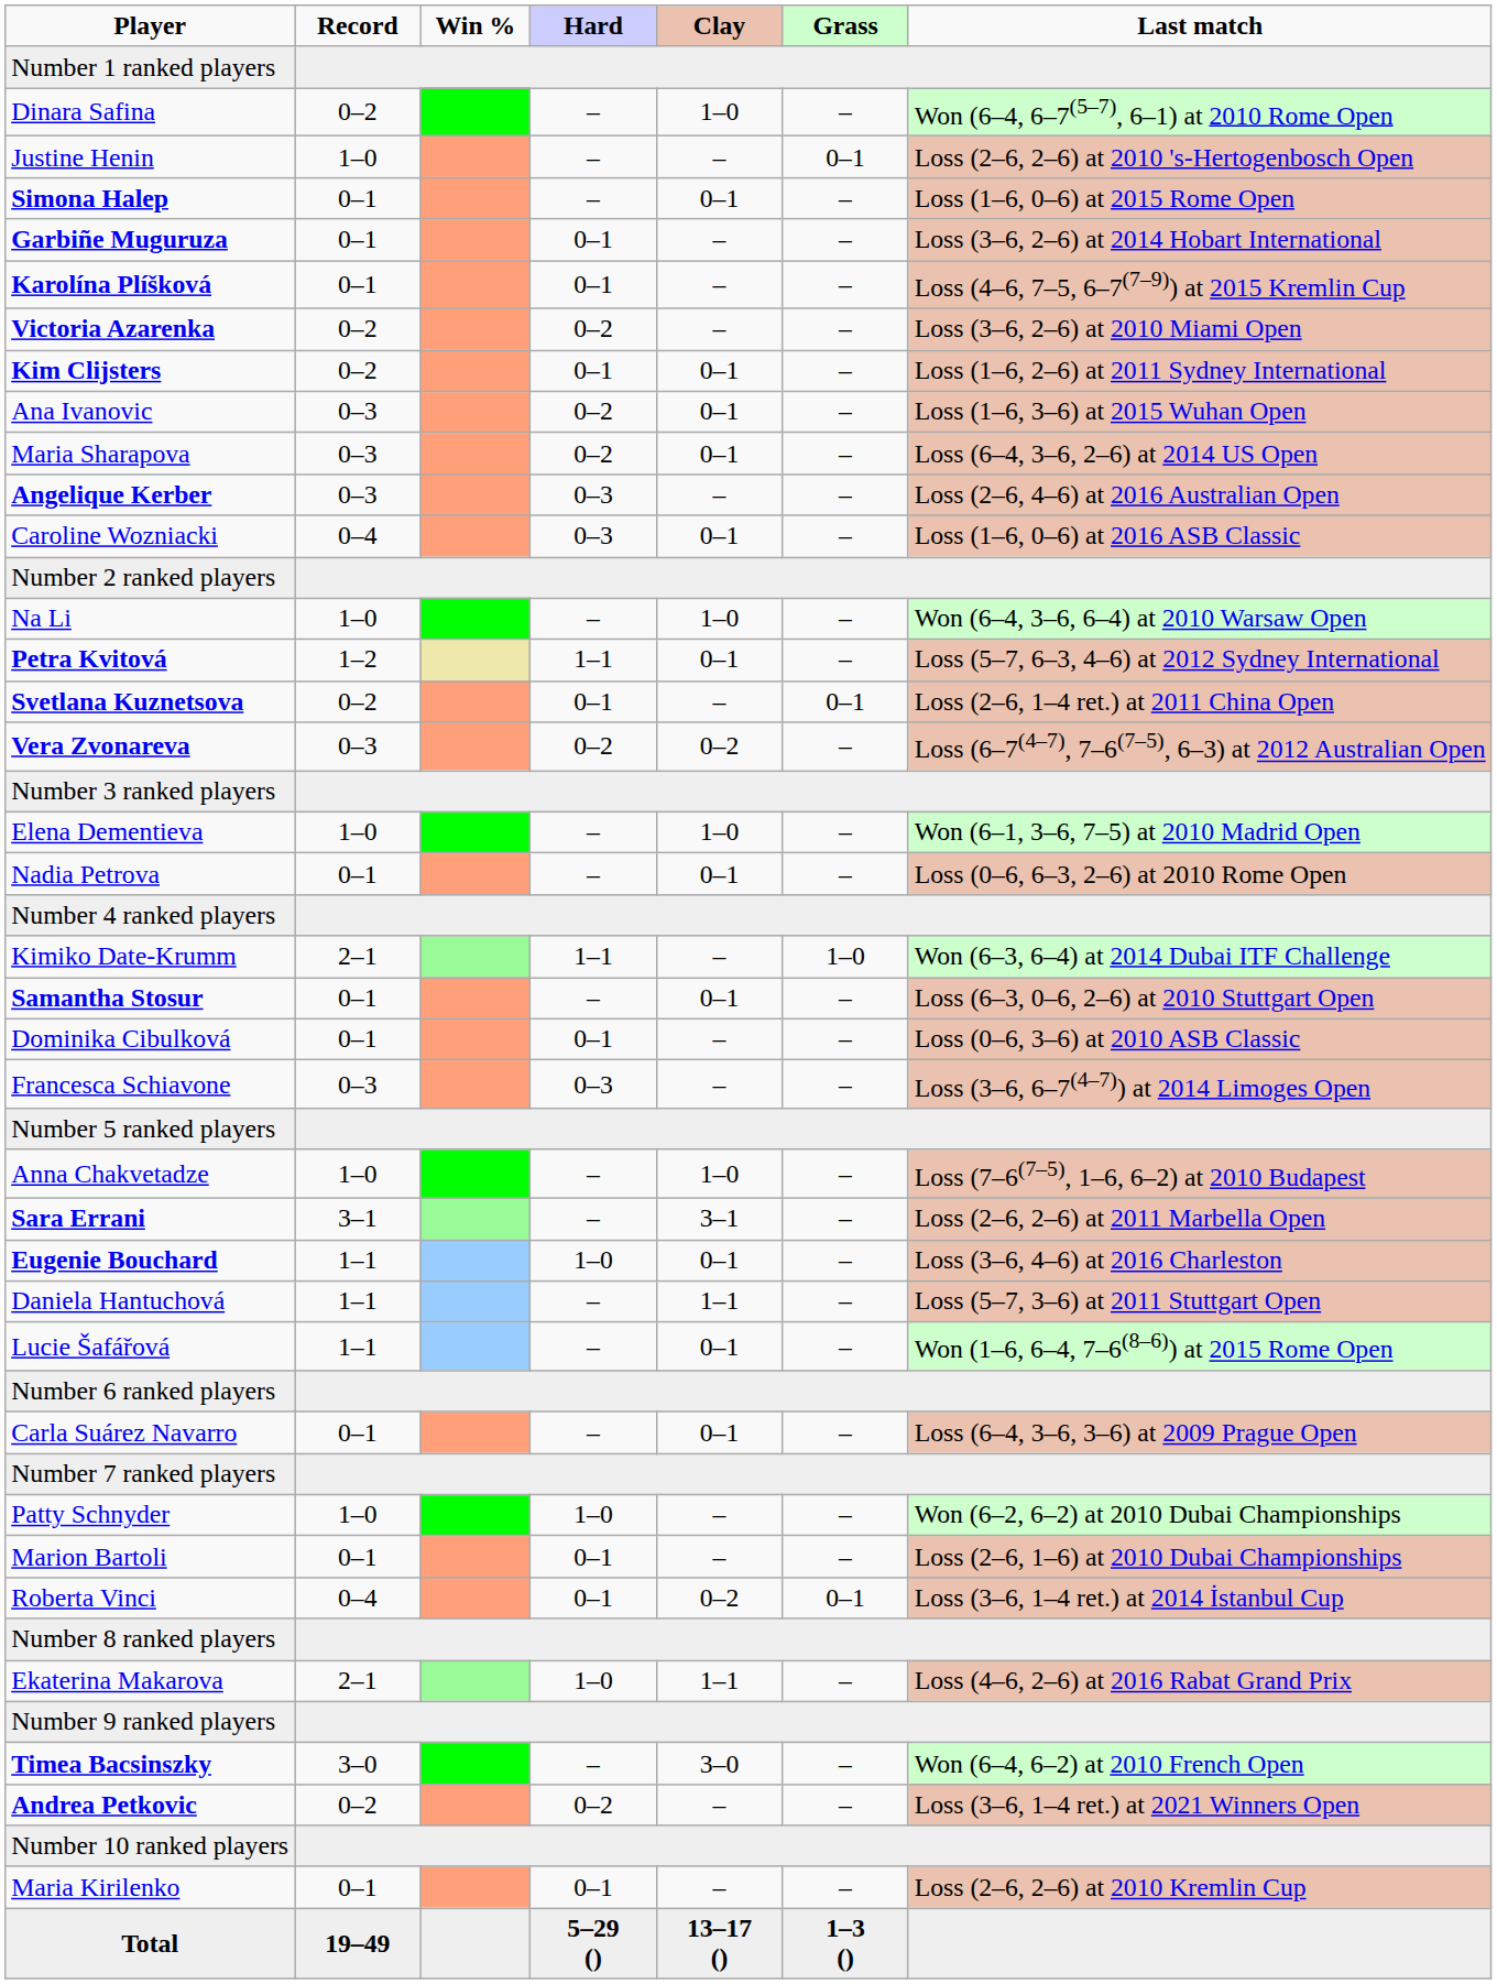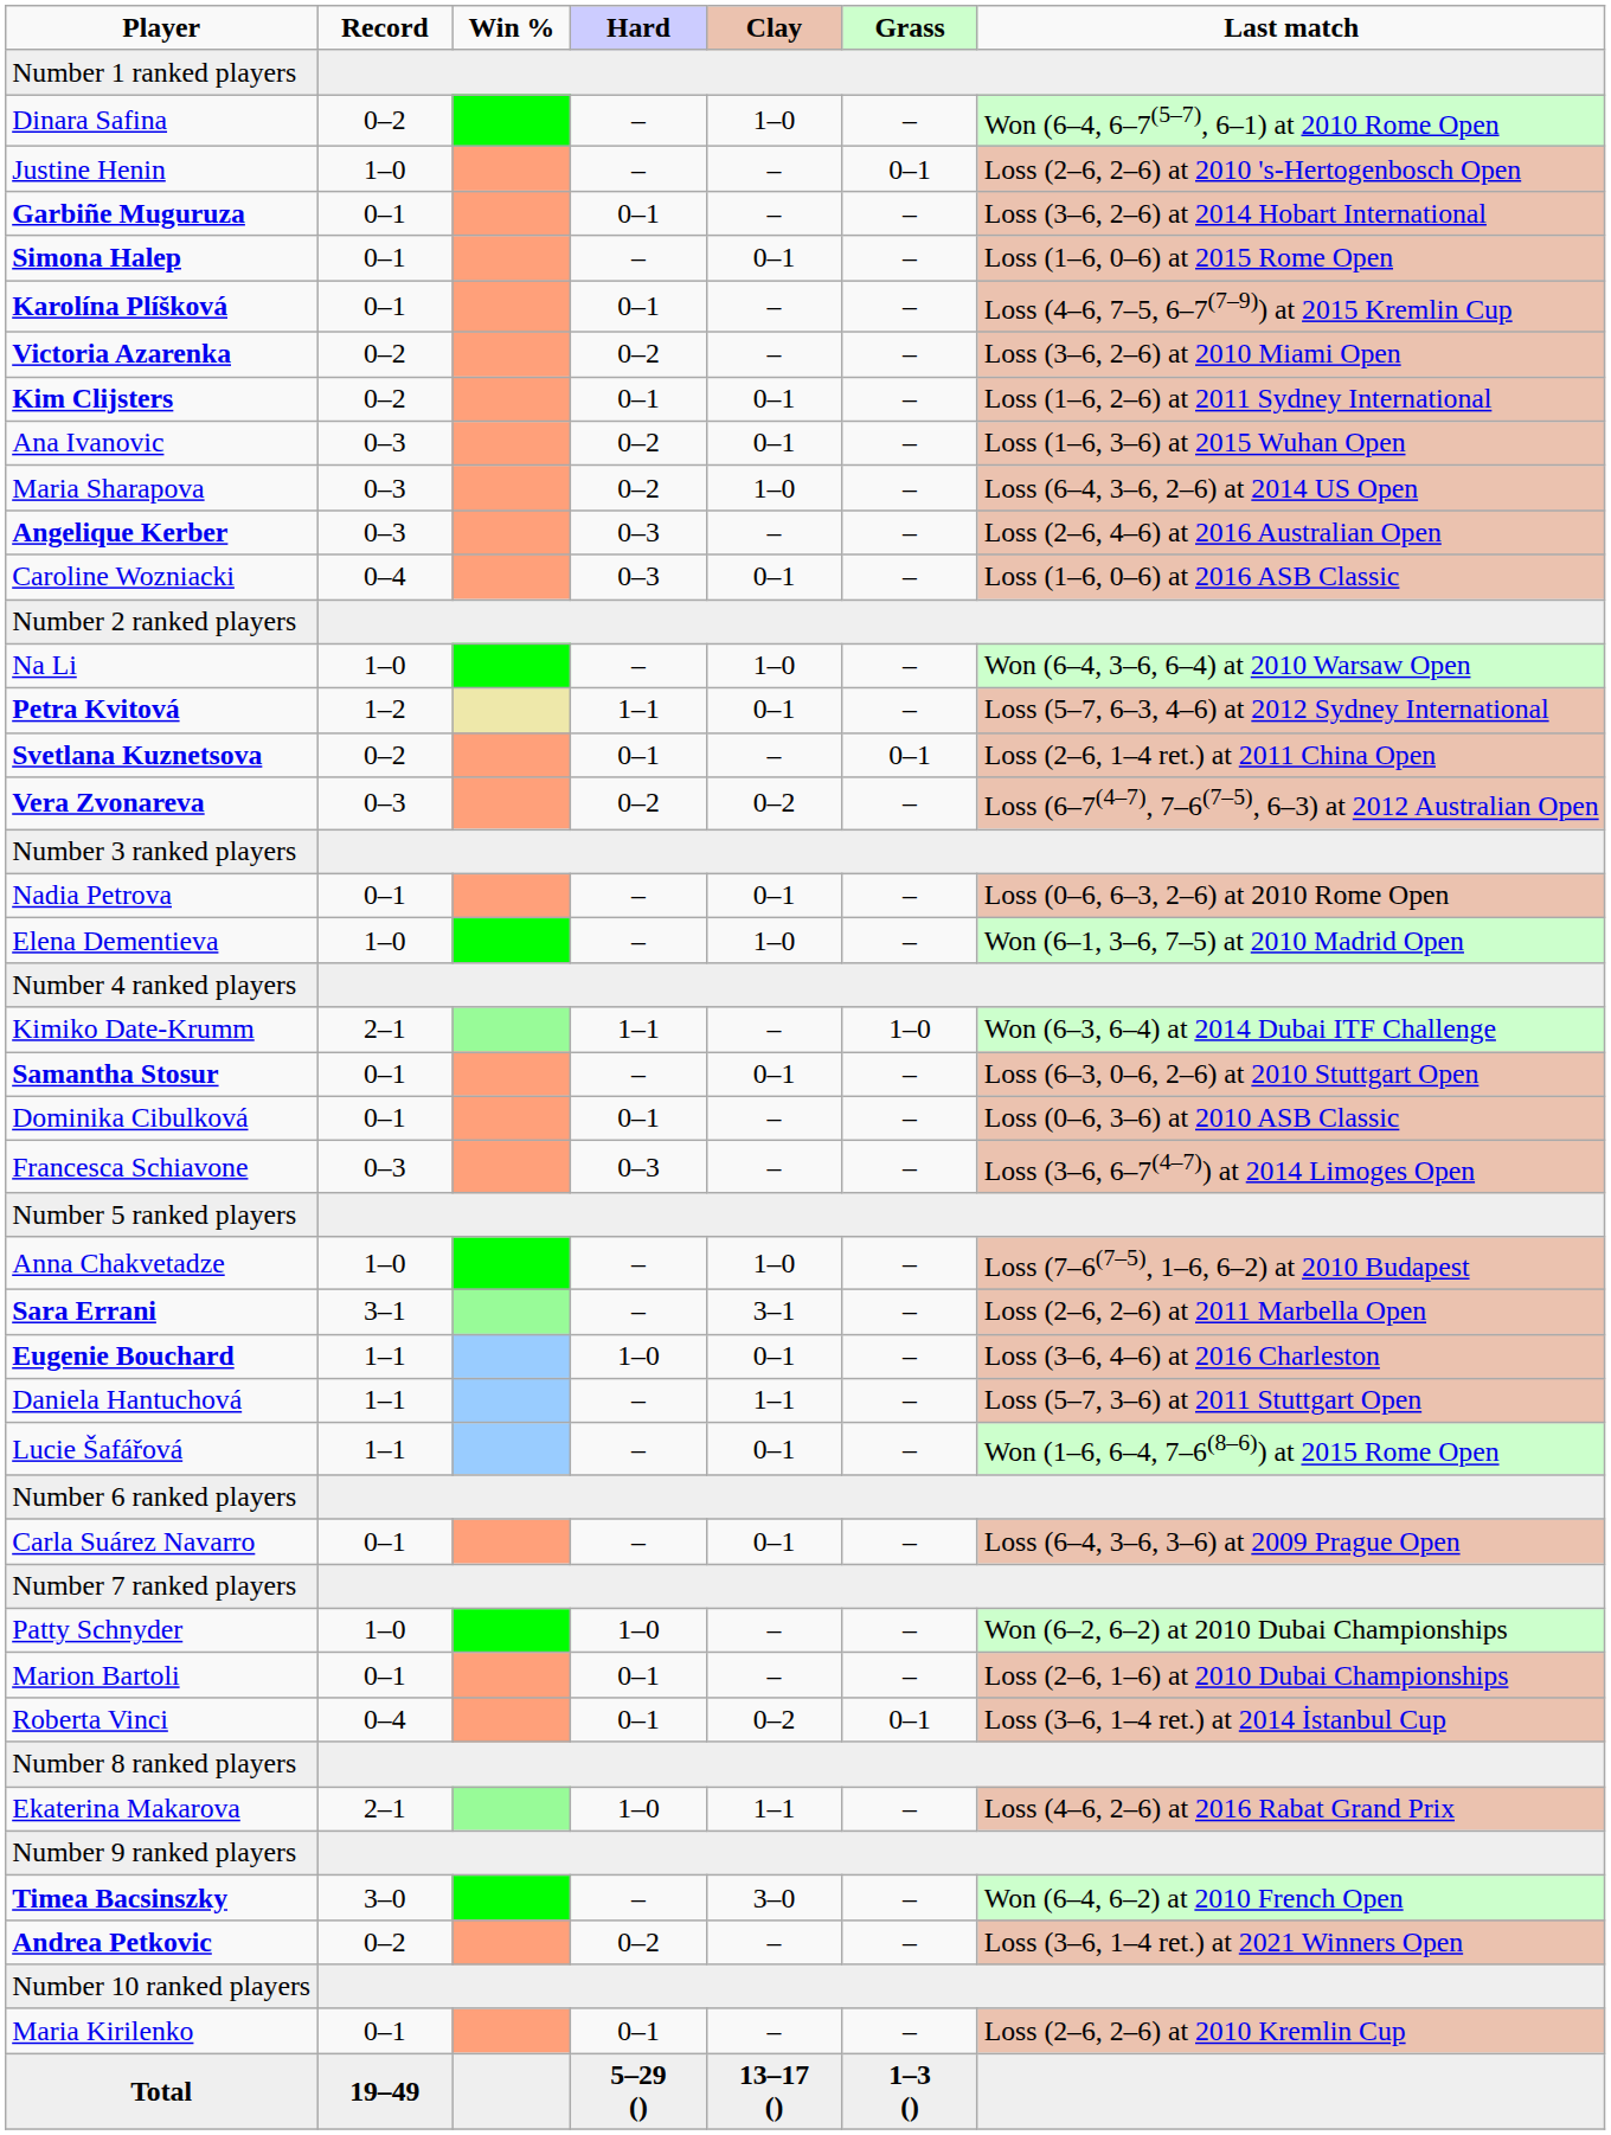rows swapped: Simona Halep <-> Garbiñe Muguruza
Maria Sharapova | Clay: 0–1 -> 1–0
rows swapped: Elena Dementieva <-> Nadia Petrova
